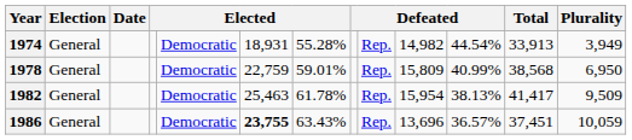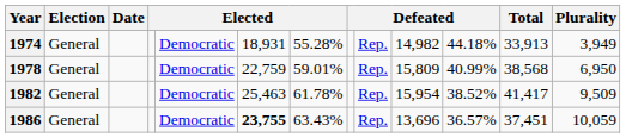1974 | column 11: 44.54% -> 44.18%
1982 | column 11: 38.13% -> 38.52%
